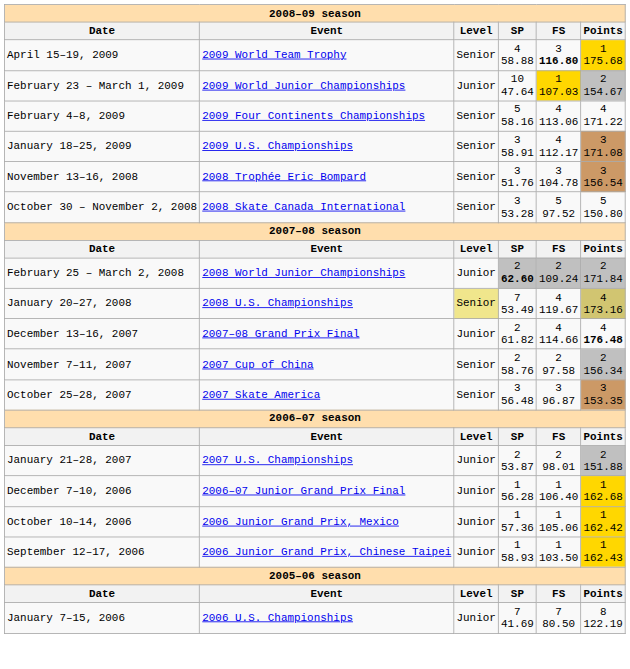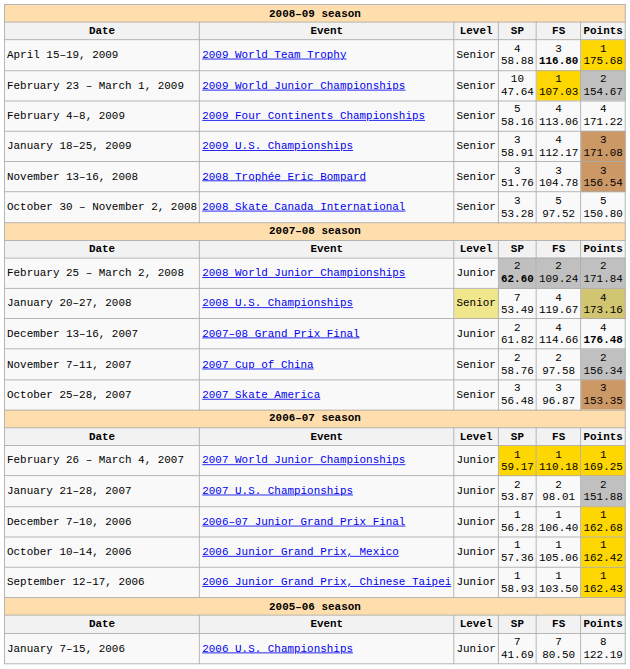February 23 – March 1, 2009 | Level: Junior -> Senior
+ row: February 26 – March 4, 2007 | 2007 World Junior Championships | Junior | 1 59.17 | 1 110.18 | 1 169.25
